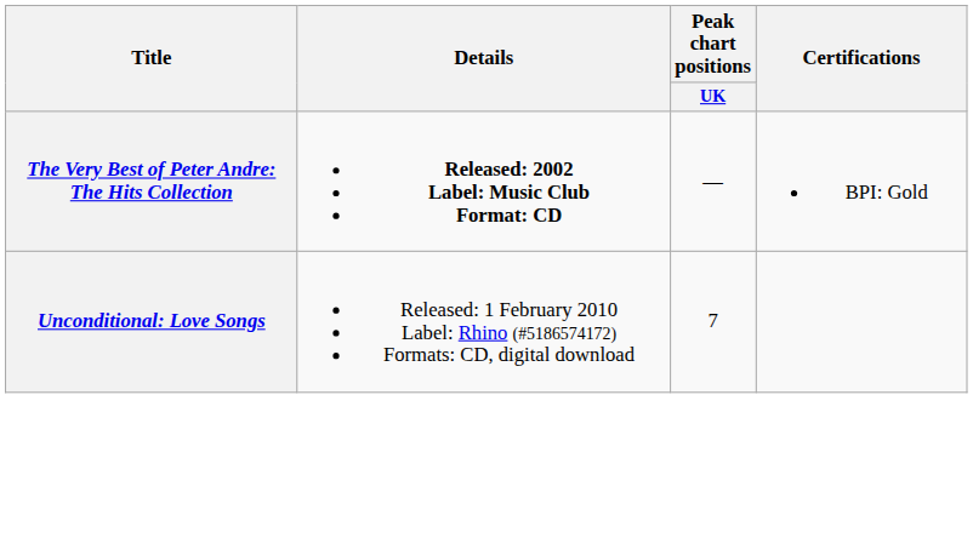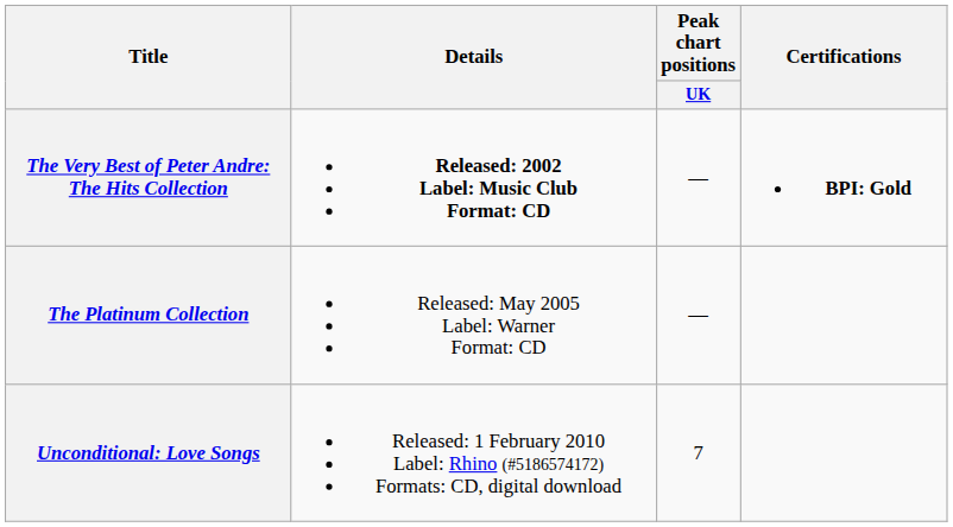The Very Best of Peter Andre: The Hits Collection | Certifications: normal -> bold
+ row: The Platinum Collection | Released: May 2005 Label: Warner Format: CD | —
